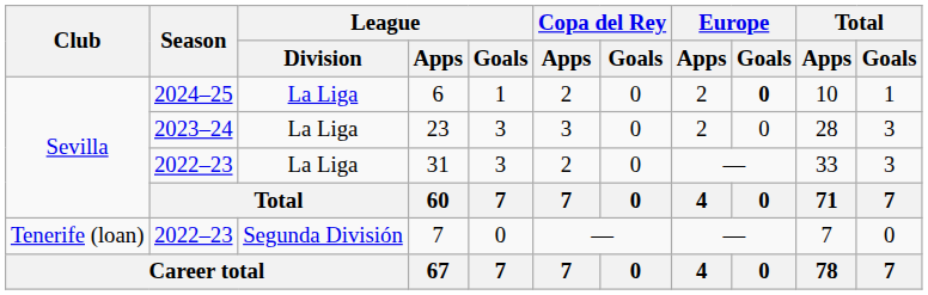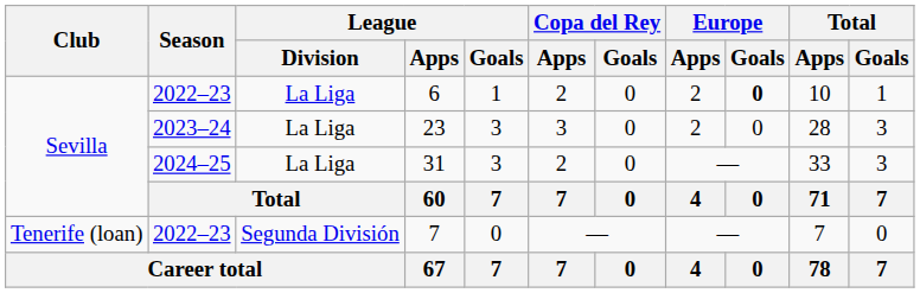6 | Season: 2024–25 -> 2022–23
31 | Season: 2022–23 -> 2024–25
